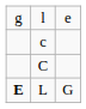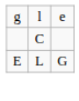- row: c
L | column 1: bold -> normal
